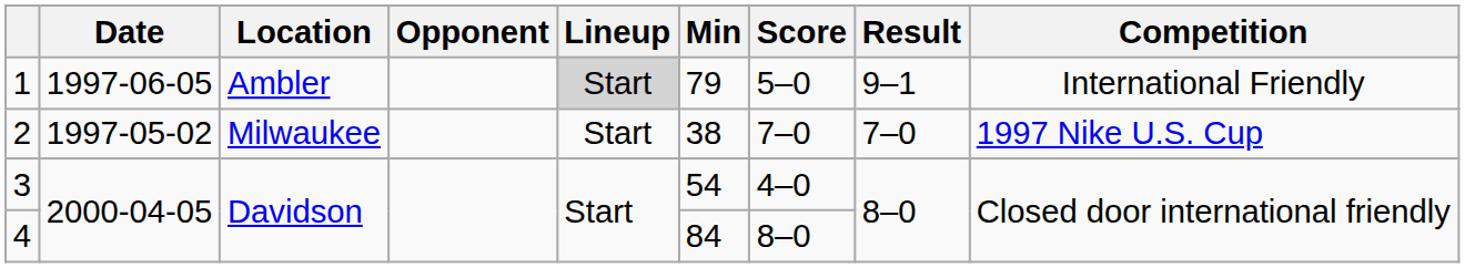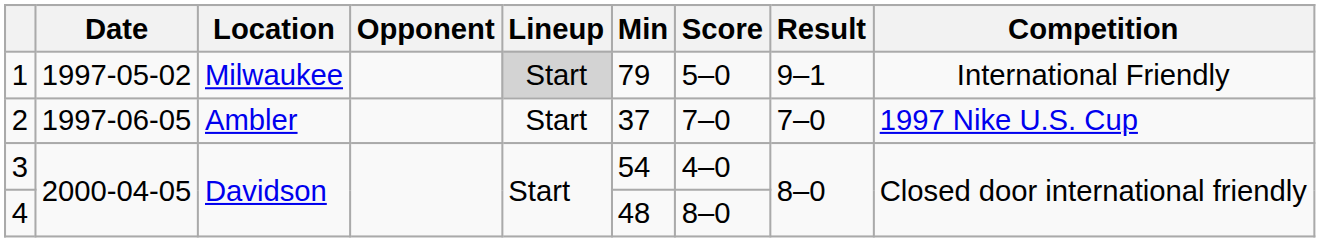1 | Date: 1997-06-05 -> 1997-05-02
1 | Location: Ambler -> Milwaukee
2 | Date: 1997-05-02 -> 1997-06-05
2 | Location: Milwaukee -> Ambler
2 | Min: 38 -> 37
4 | Min: 84 -> 48
